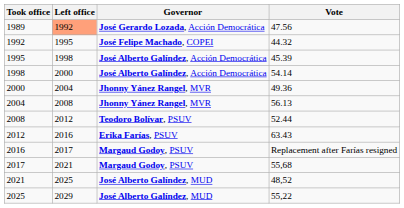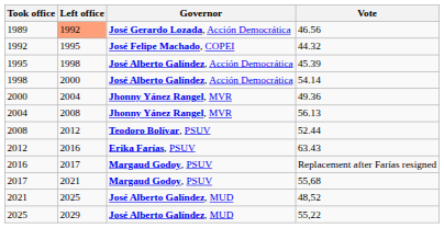1989 | Vote: 47.56 -> 46.56
